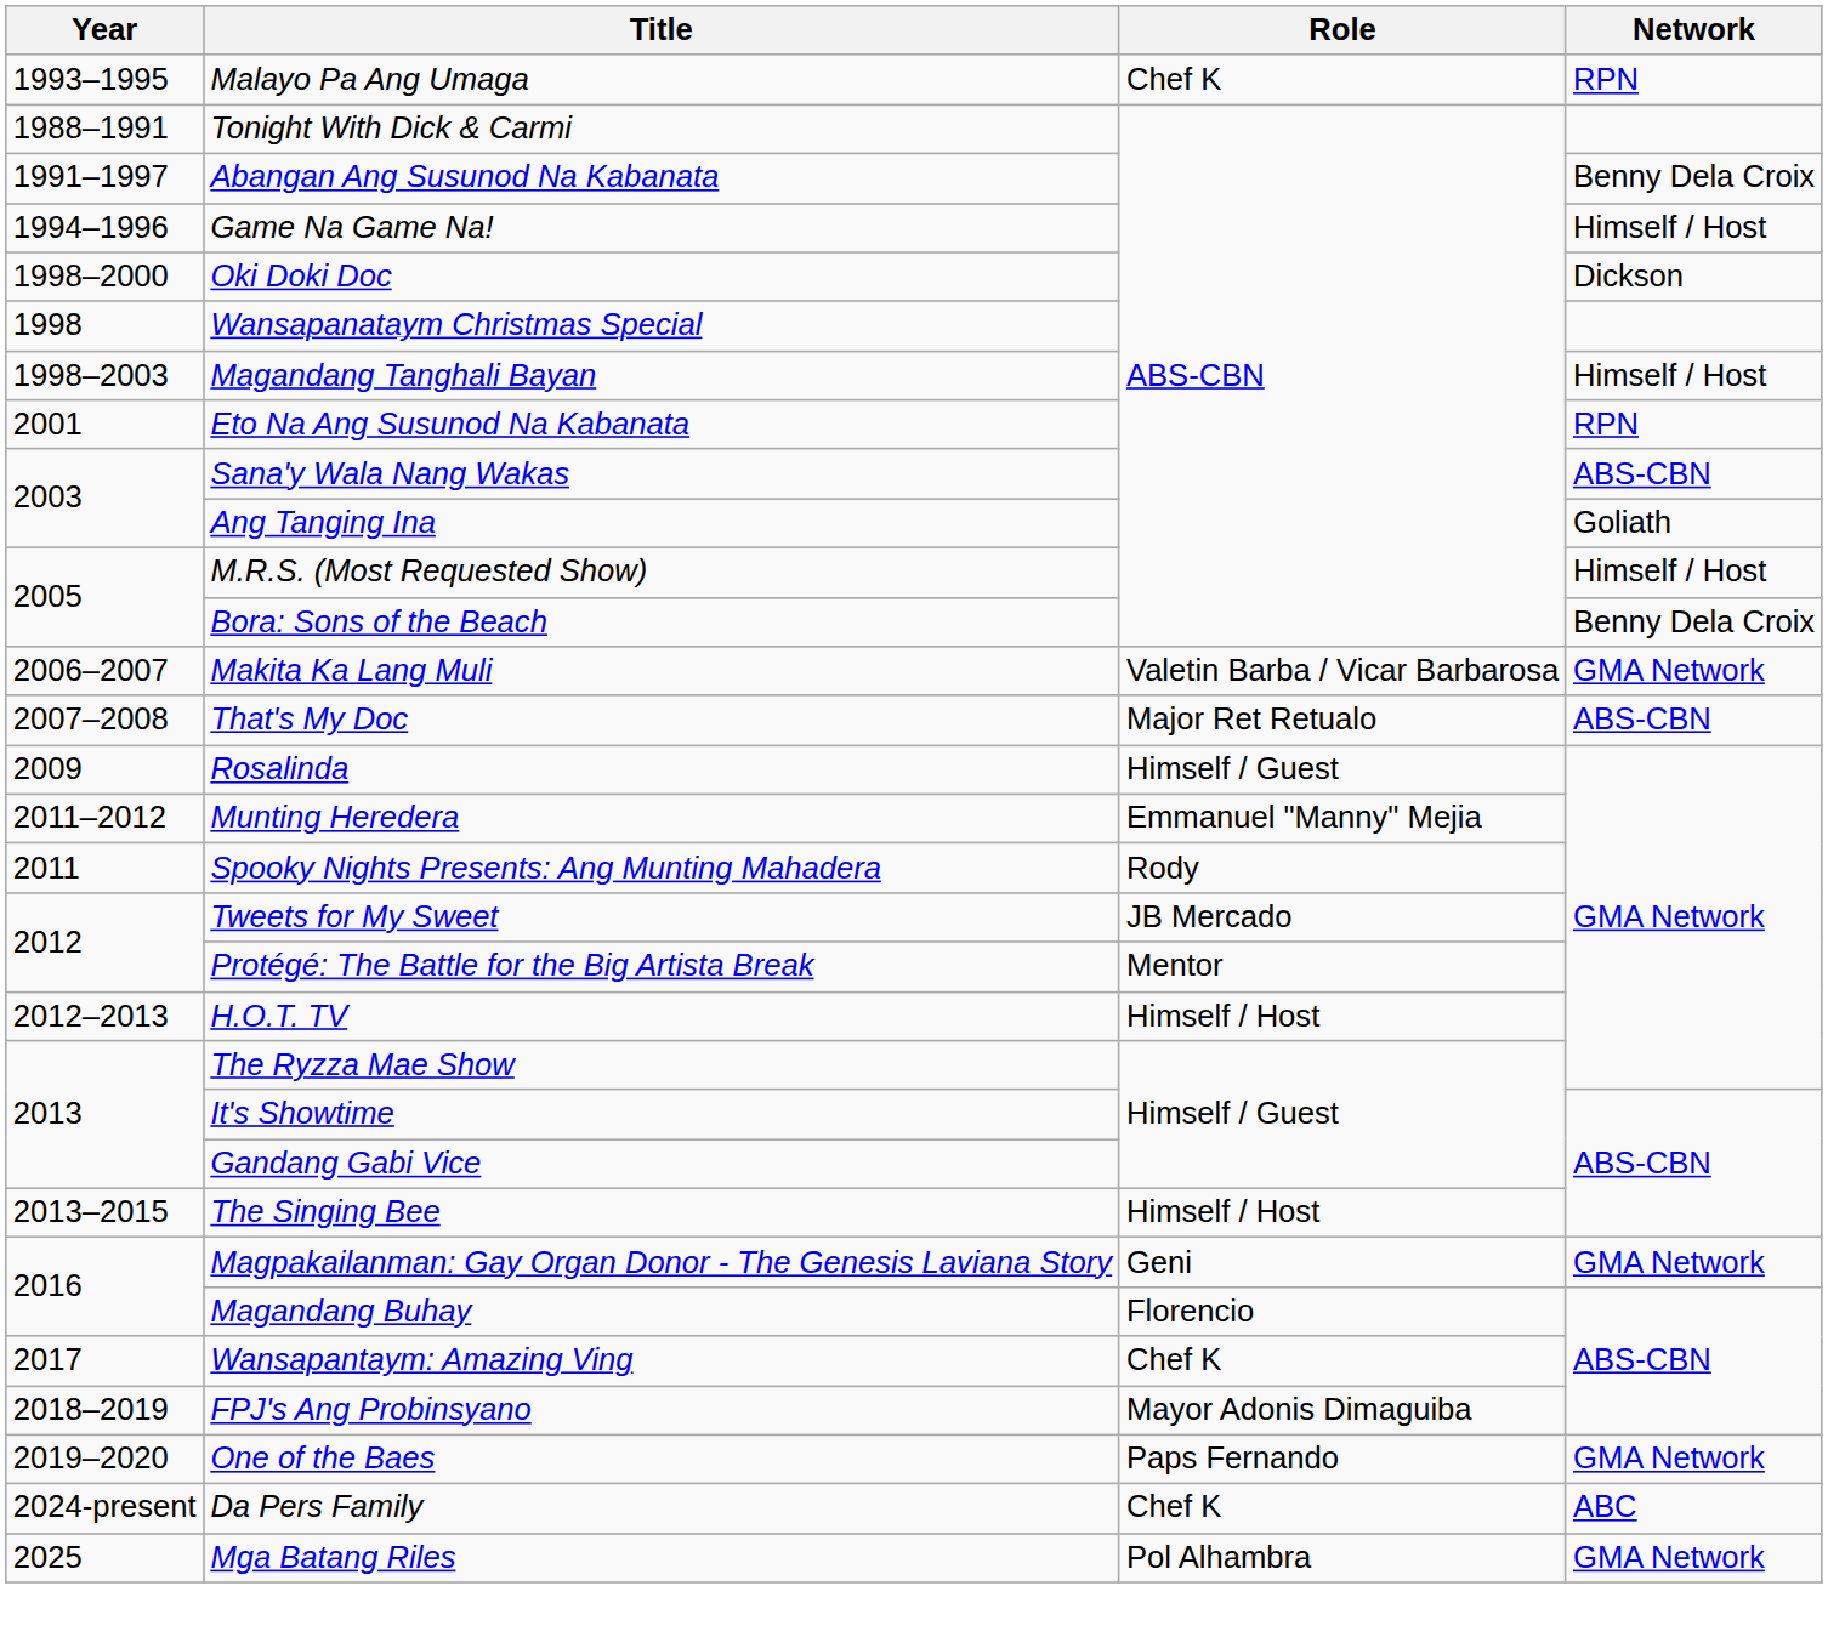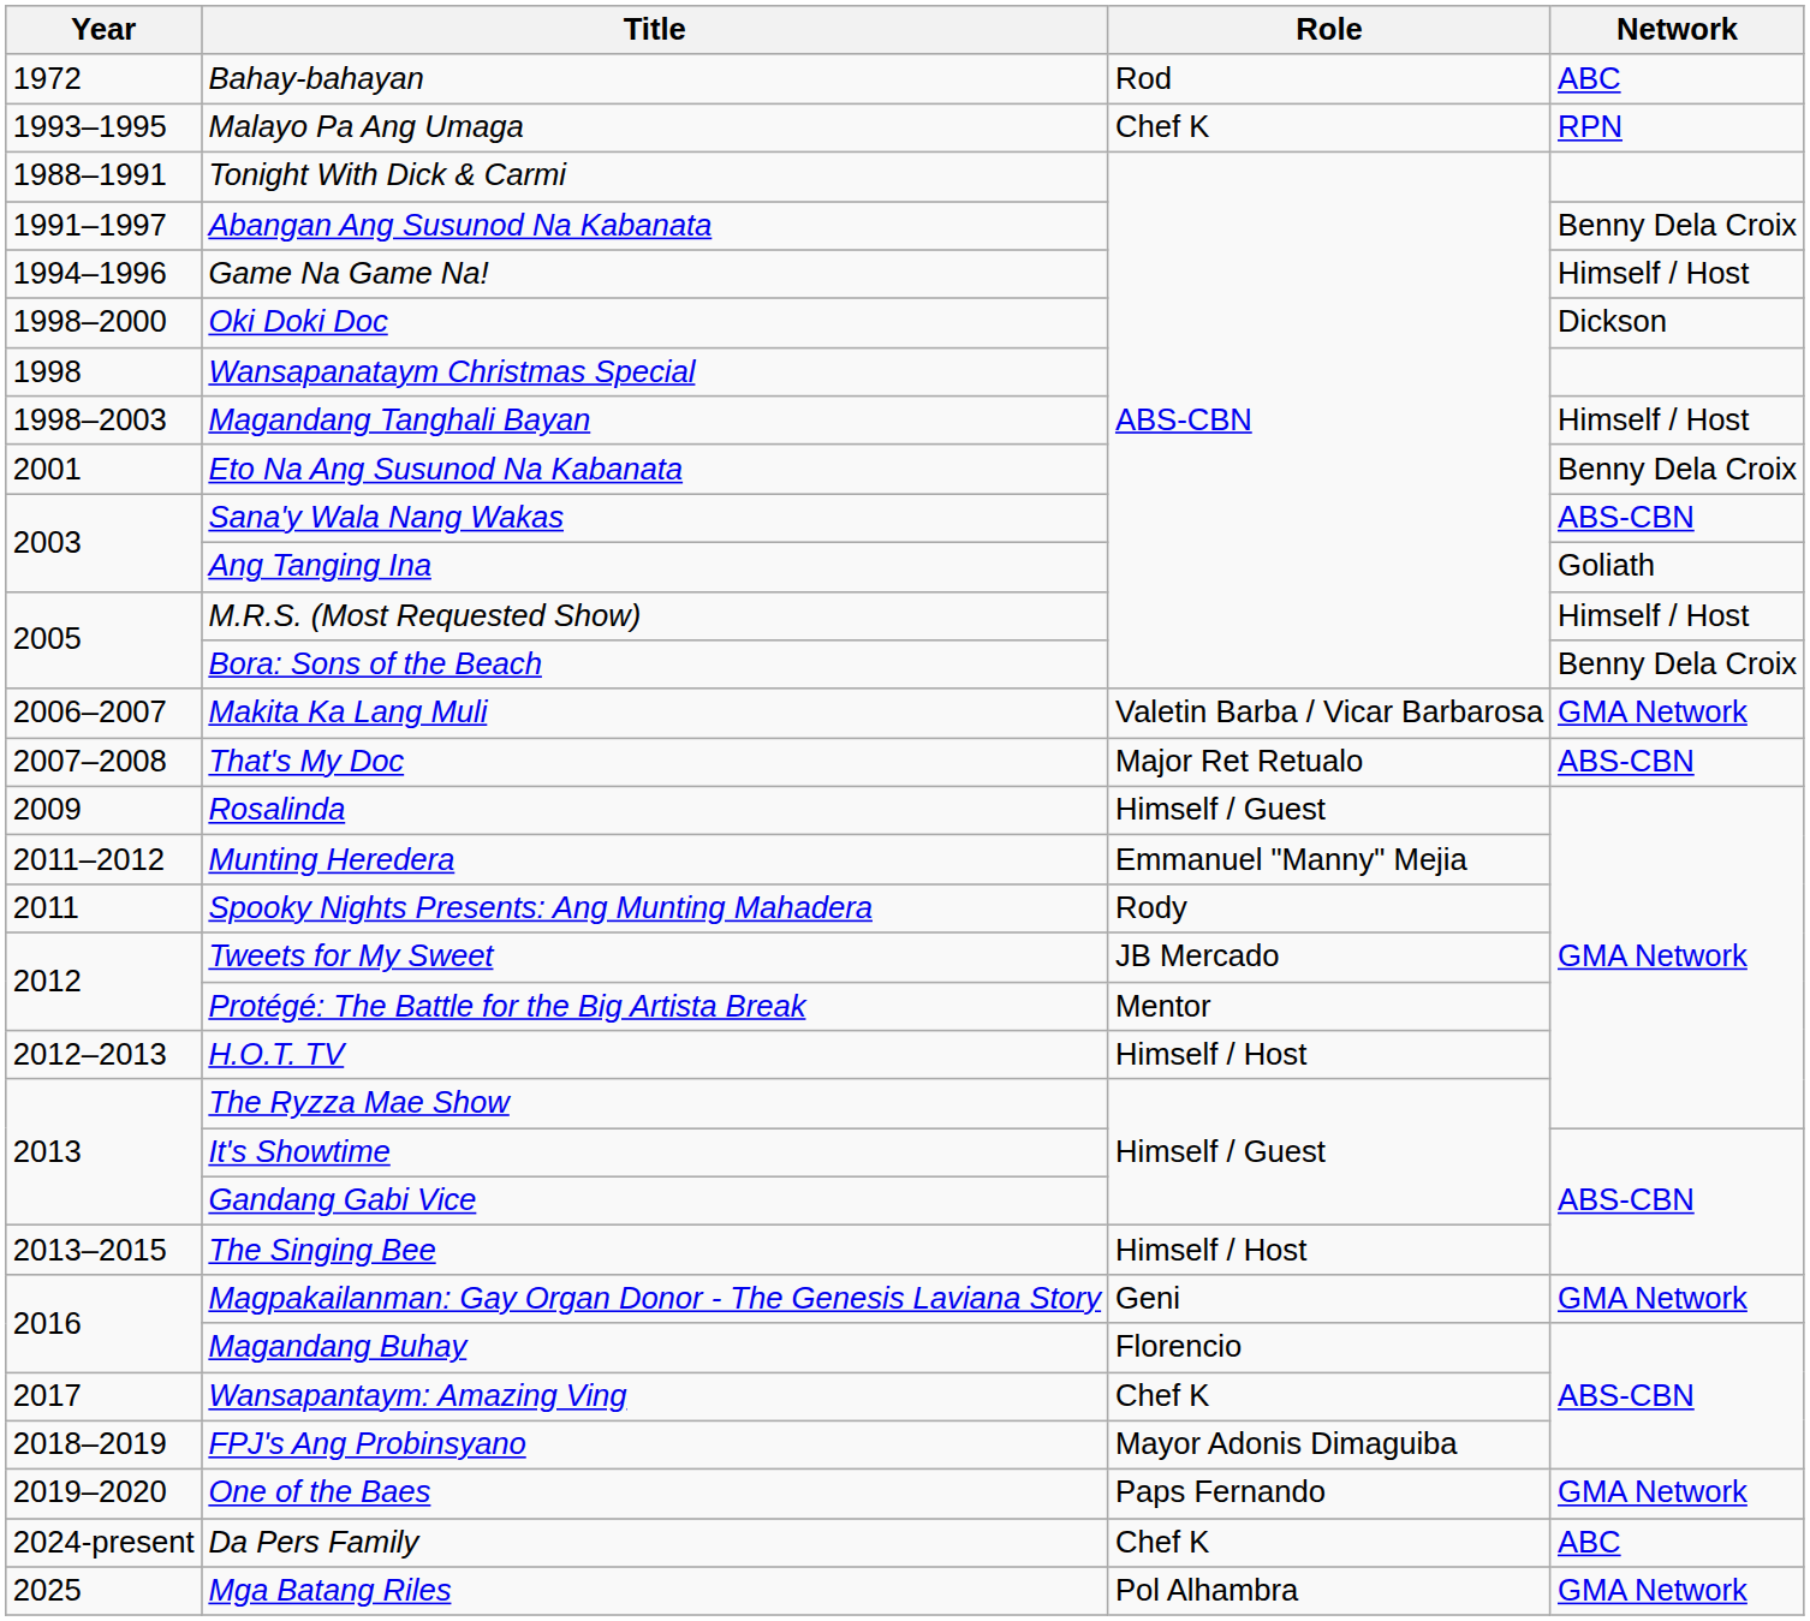+ row: 1972 | Bahay-bahayan | Rod | ABC
Eto Na Ang Susunod Na Kabanata | Network: RPN -> Benny Dela Croix
